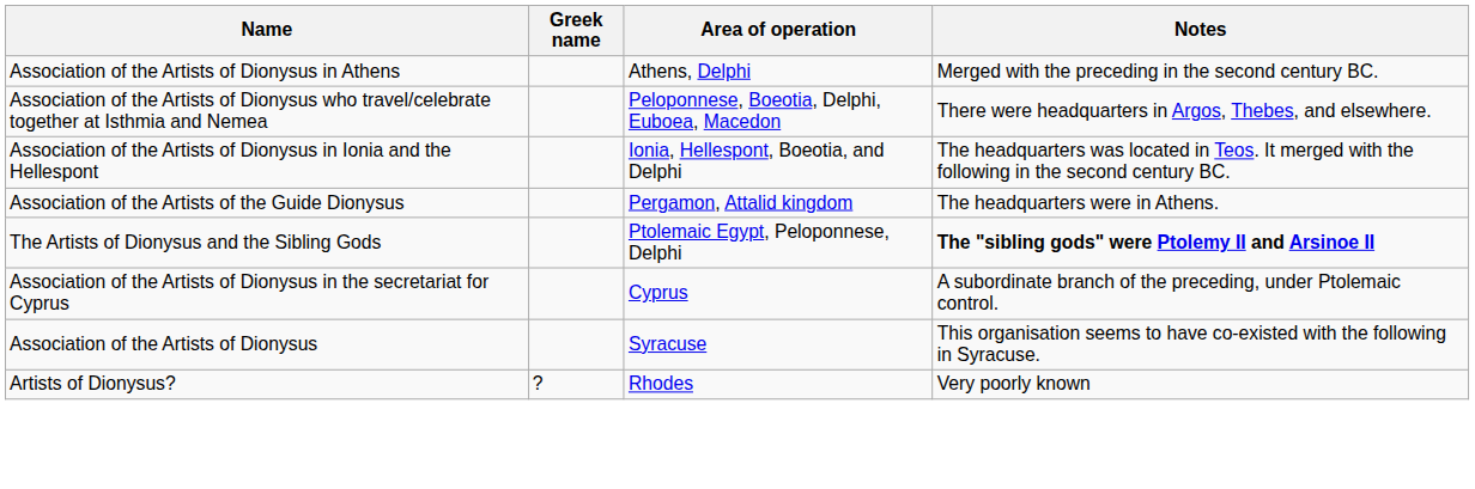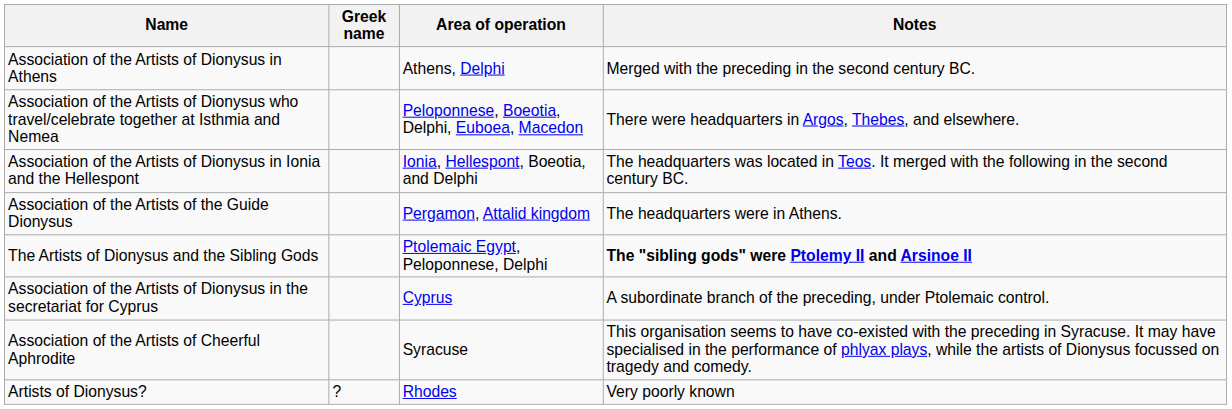- row: Association of the Artists of Dionysus | Syracuse | This organisation seems to have co-existed with the following in Syracuse.
+ row: Association of the Artists of Cheerful Aphrodite | Syracuse | This organisation seems to have co-existed with the preceding in Syracuse. It may have specialised in the performance of phlyax plays, while the artists of Dionysus focussed on tragedy and comedy.
